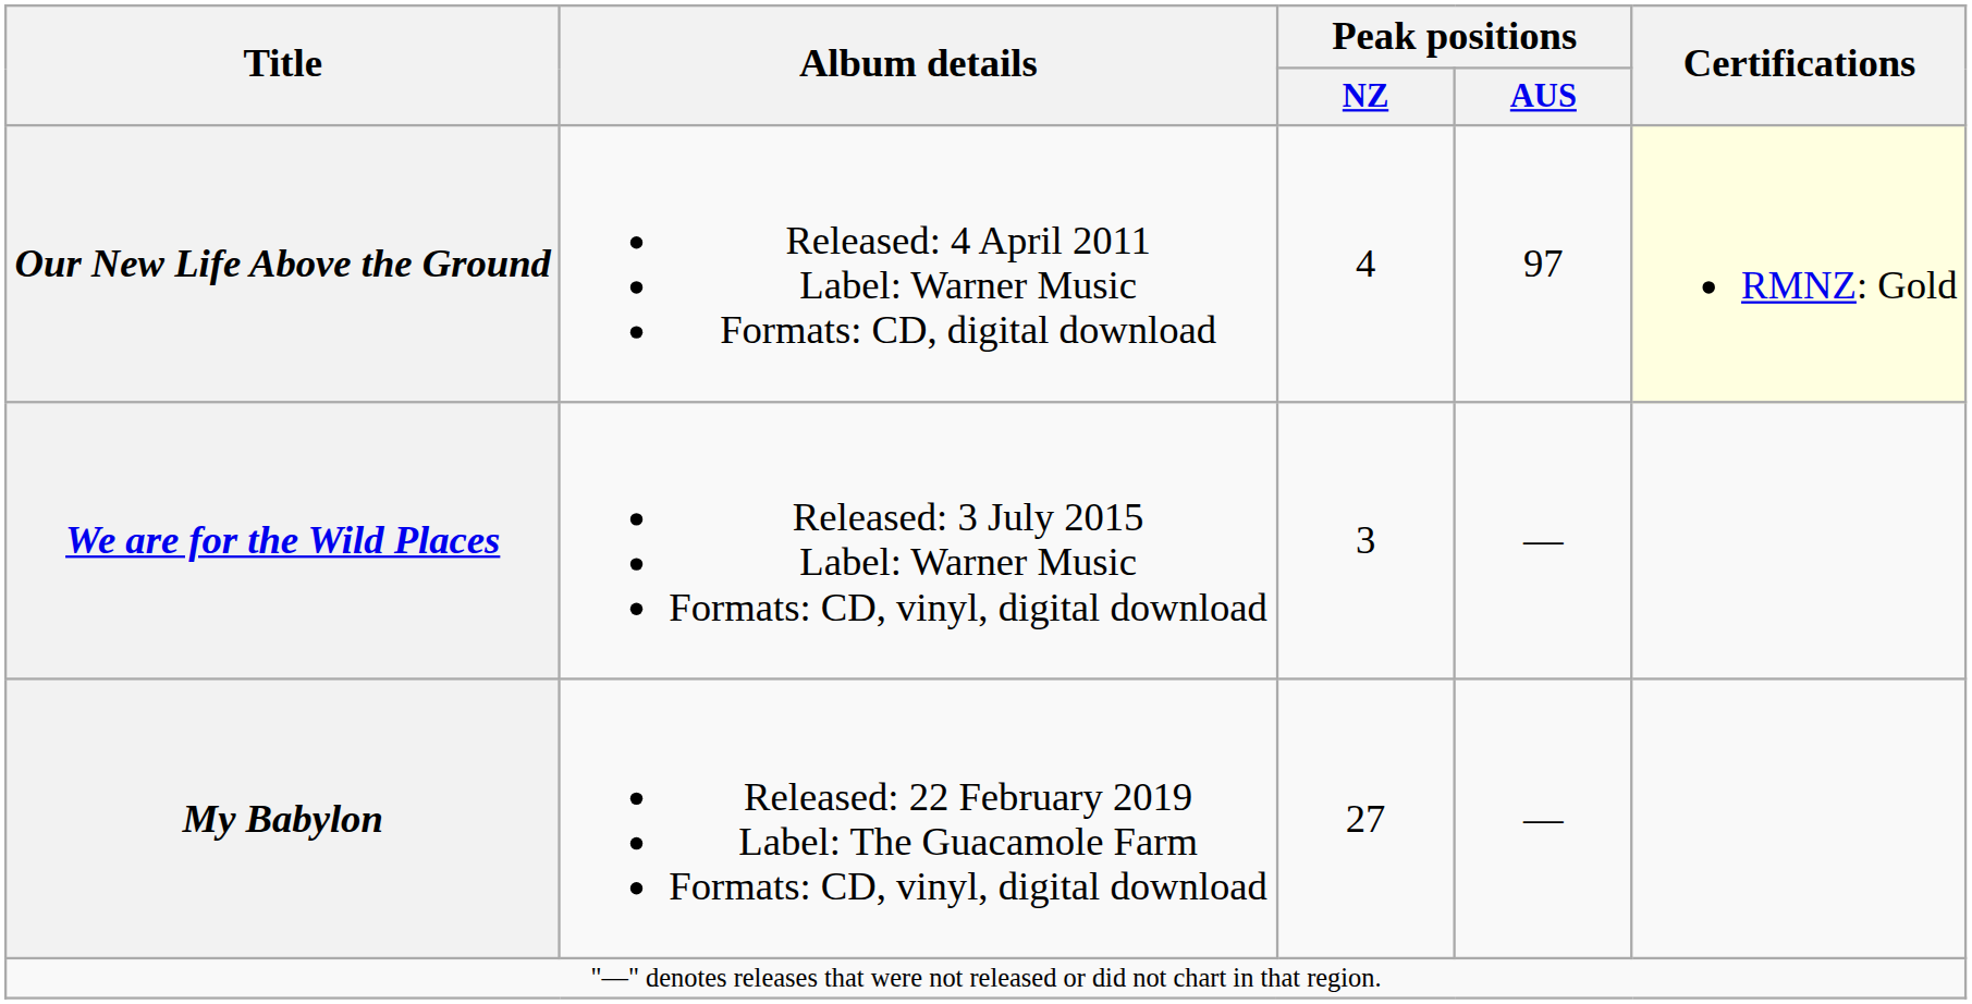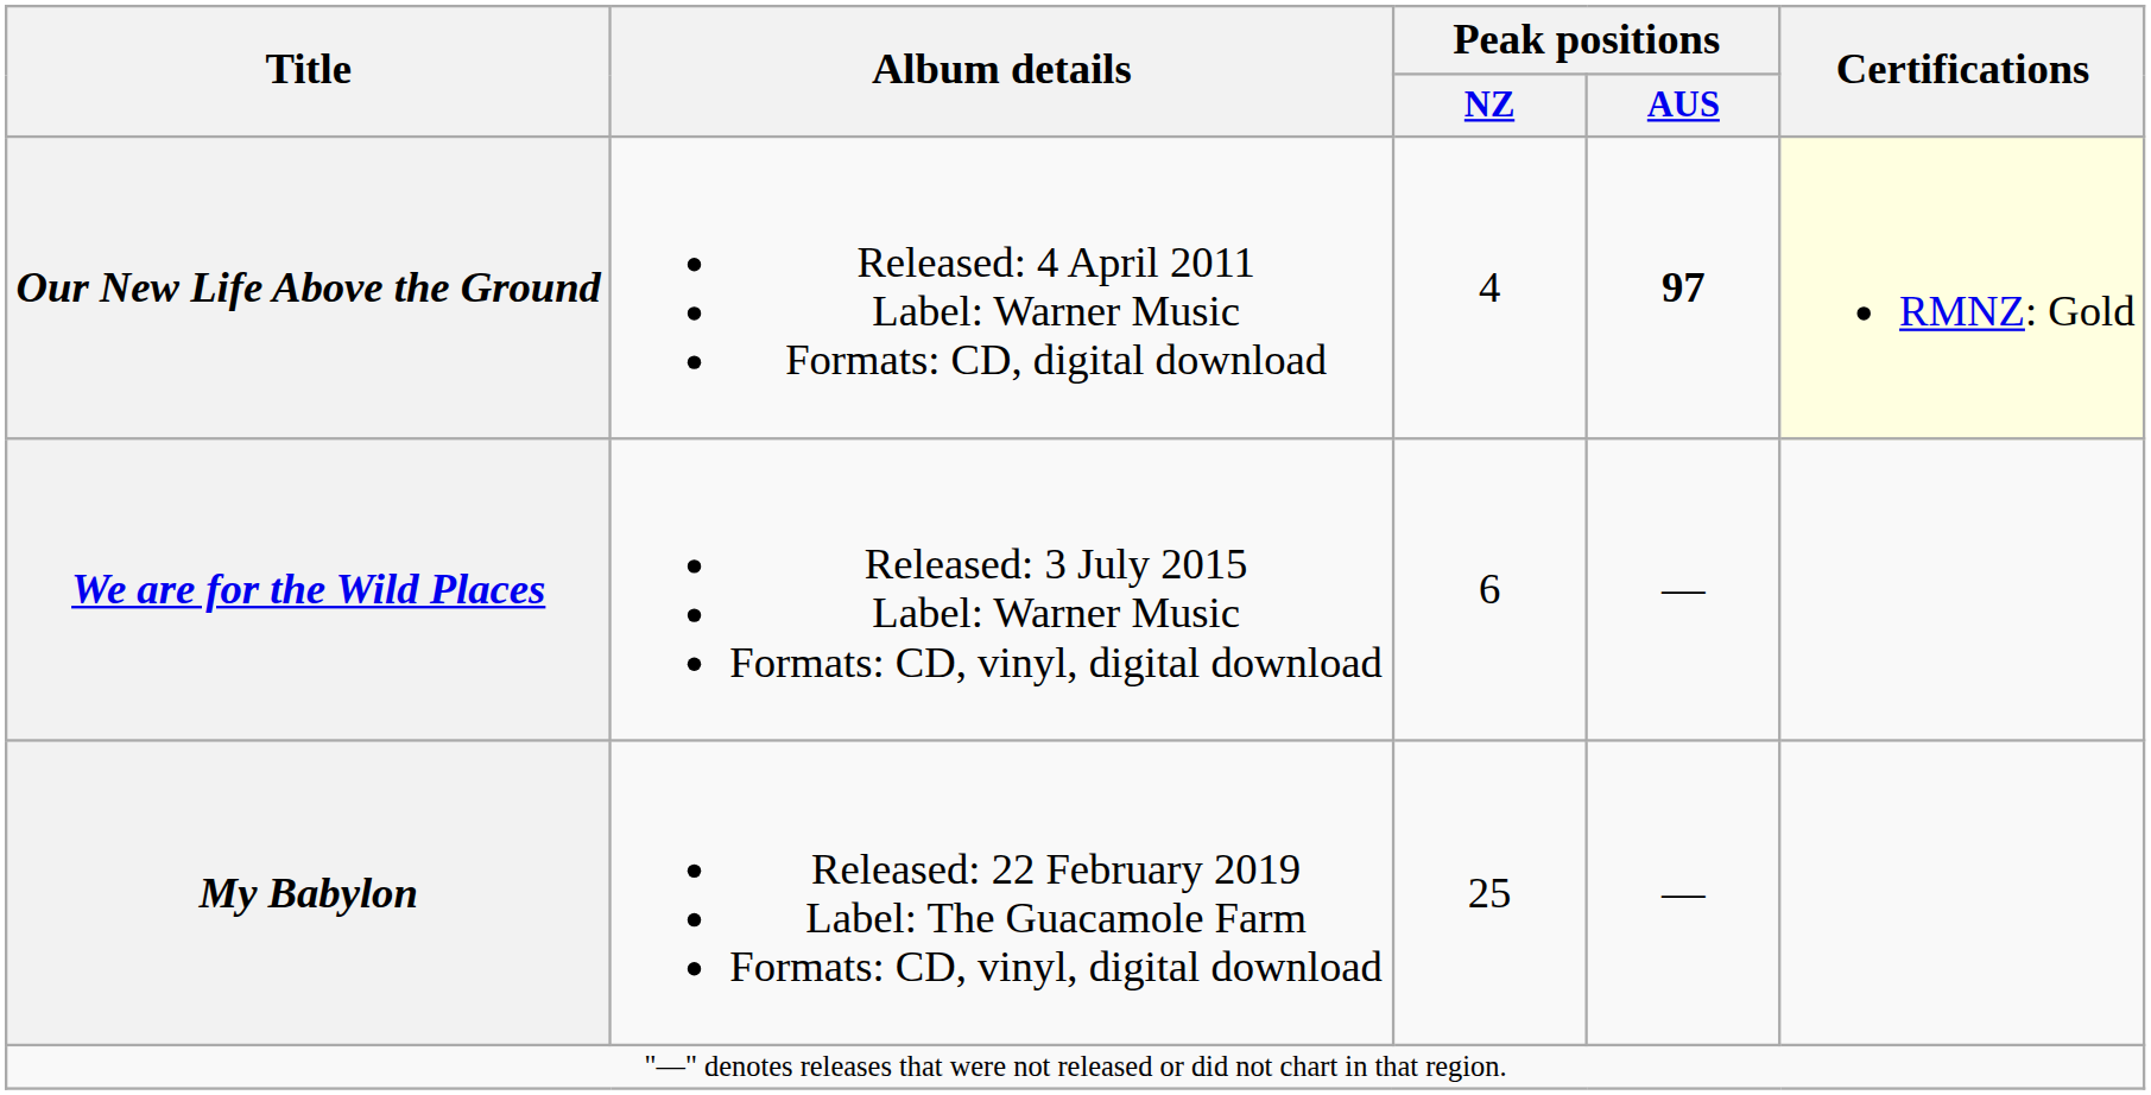Our New Life Above the Ground | Peak positions / AUS: normal -> bold
We are for the Wild Places | Peak positions / NZ: 3 -> 6
My Babylon | Peak positions / NZ: 27 -> 25
